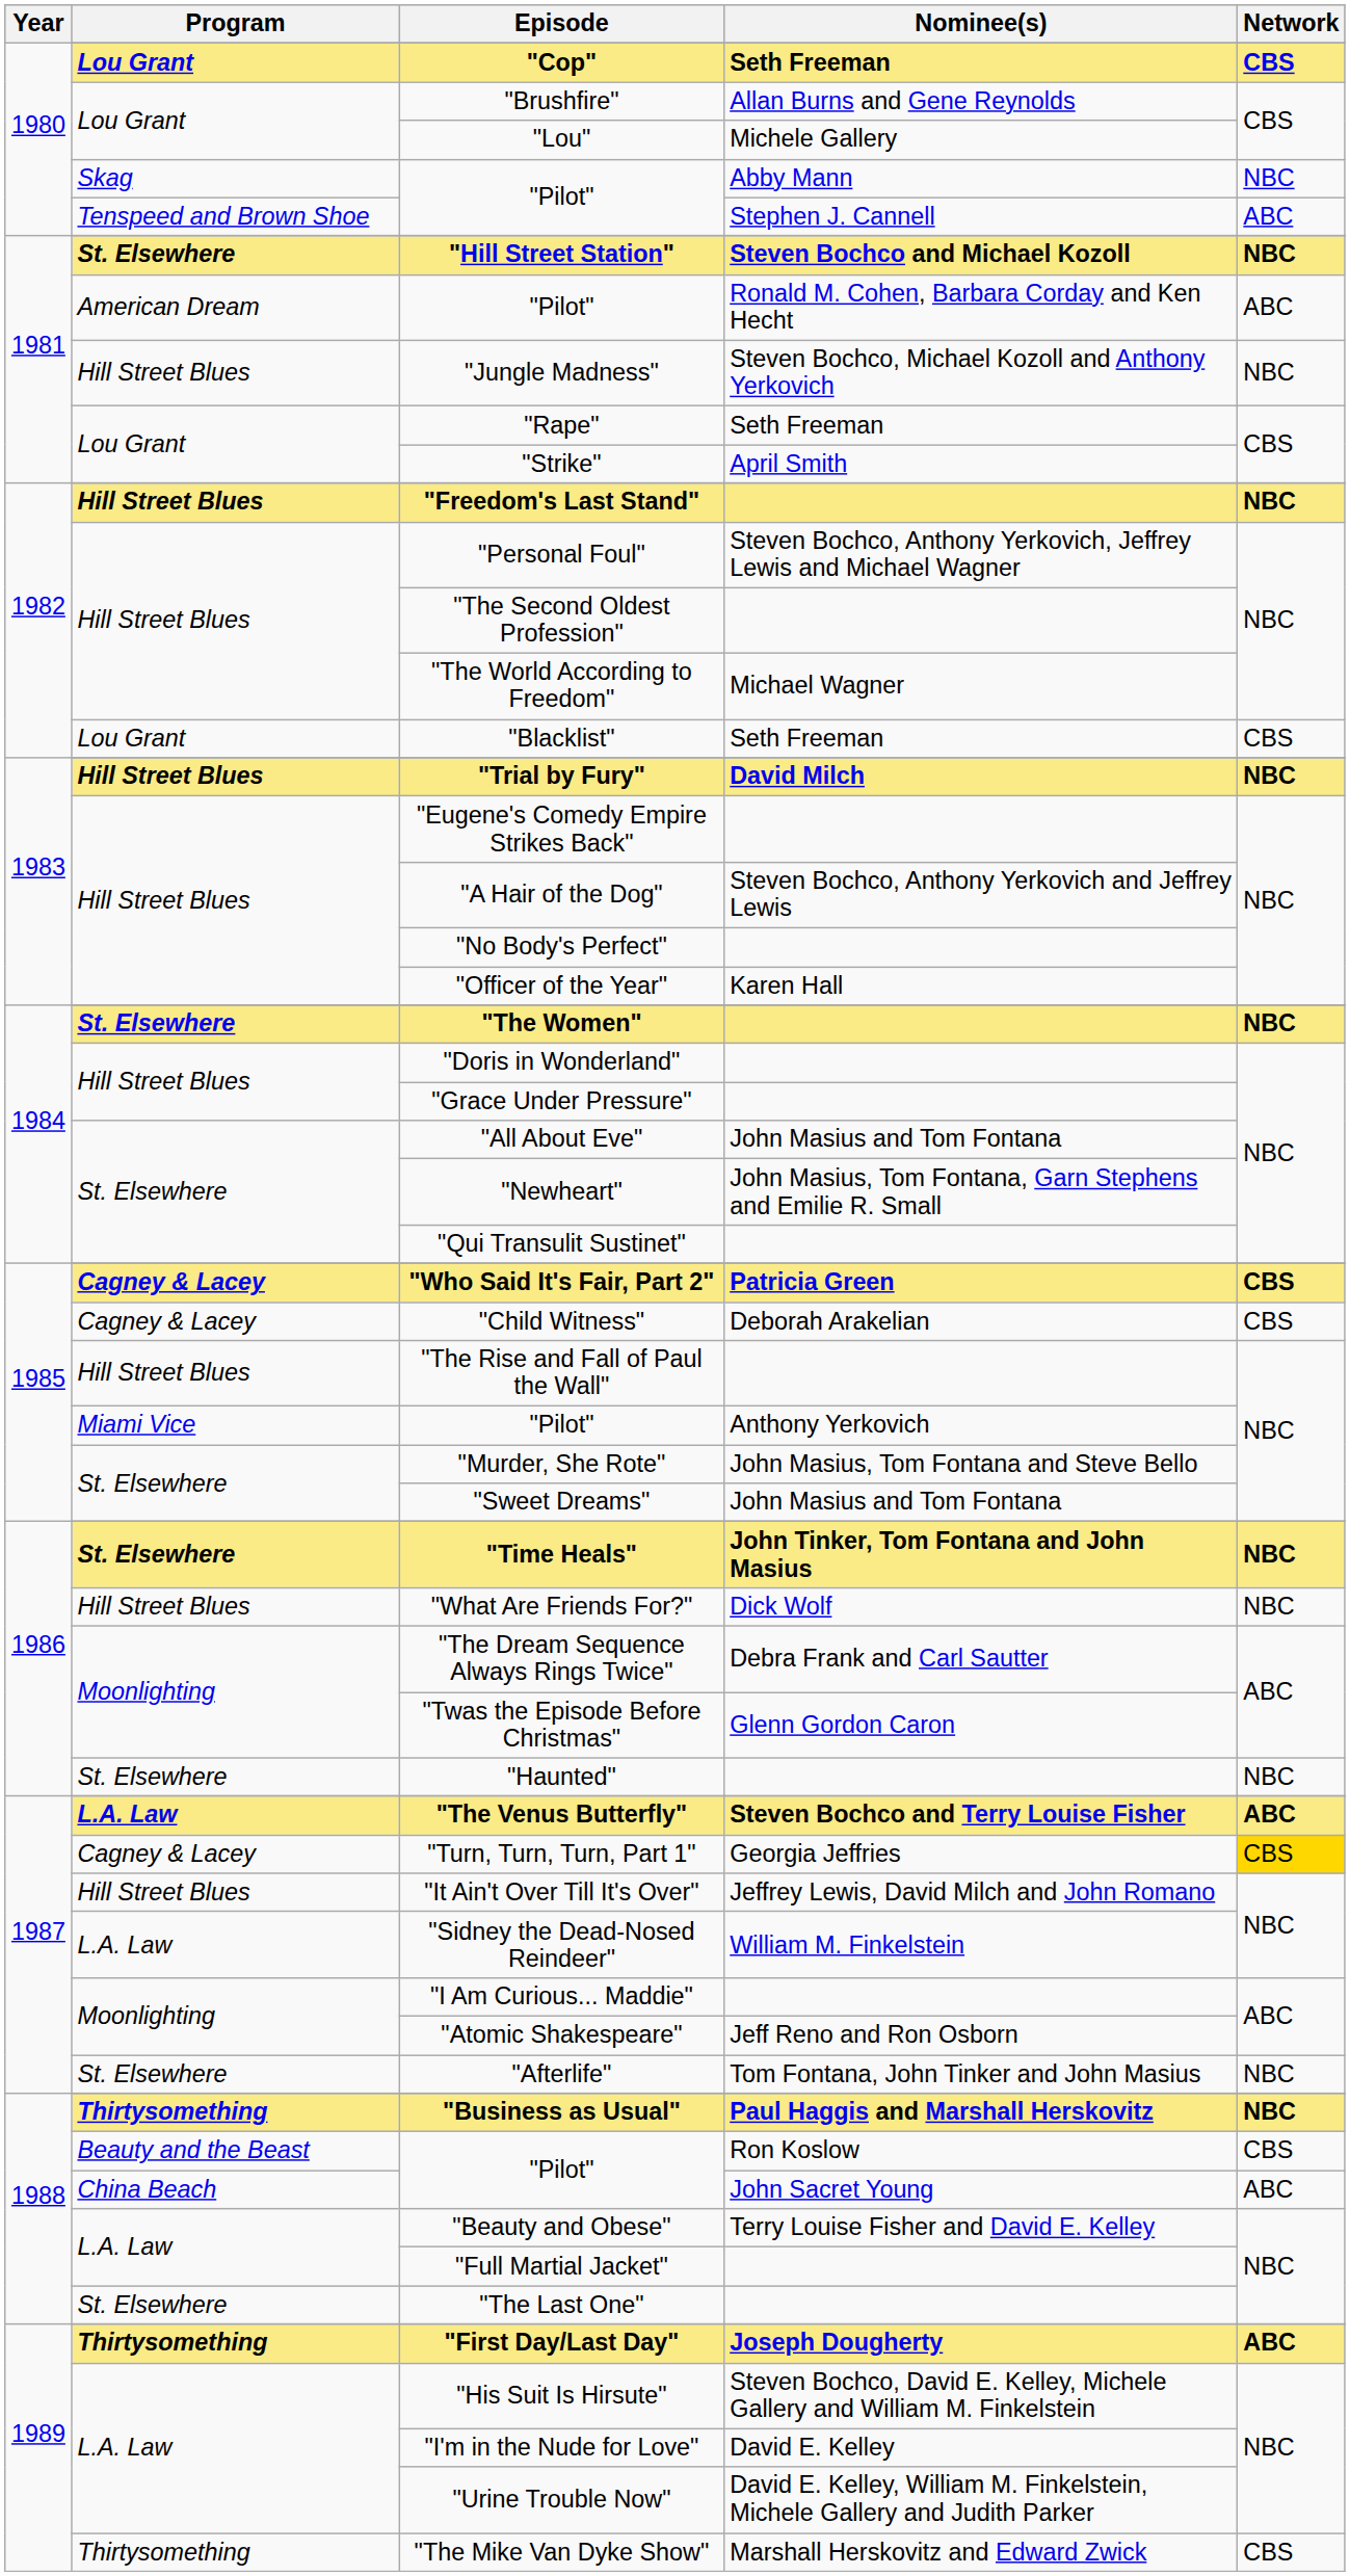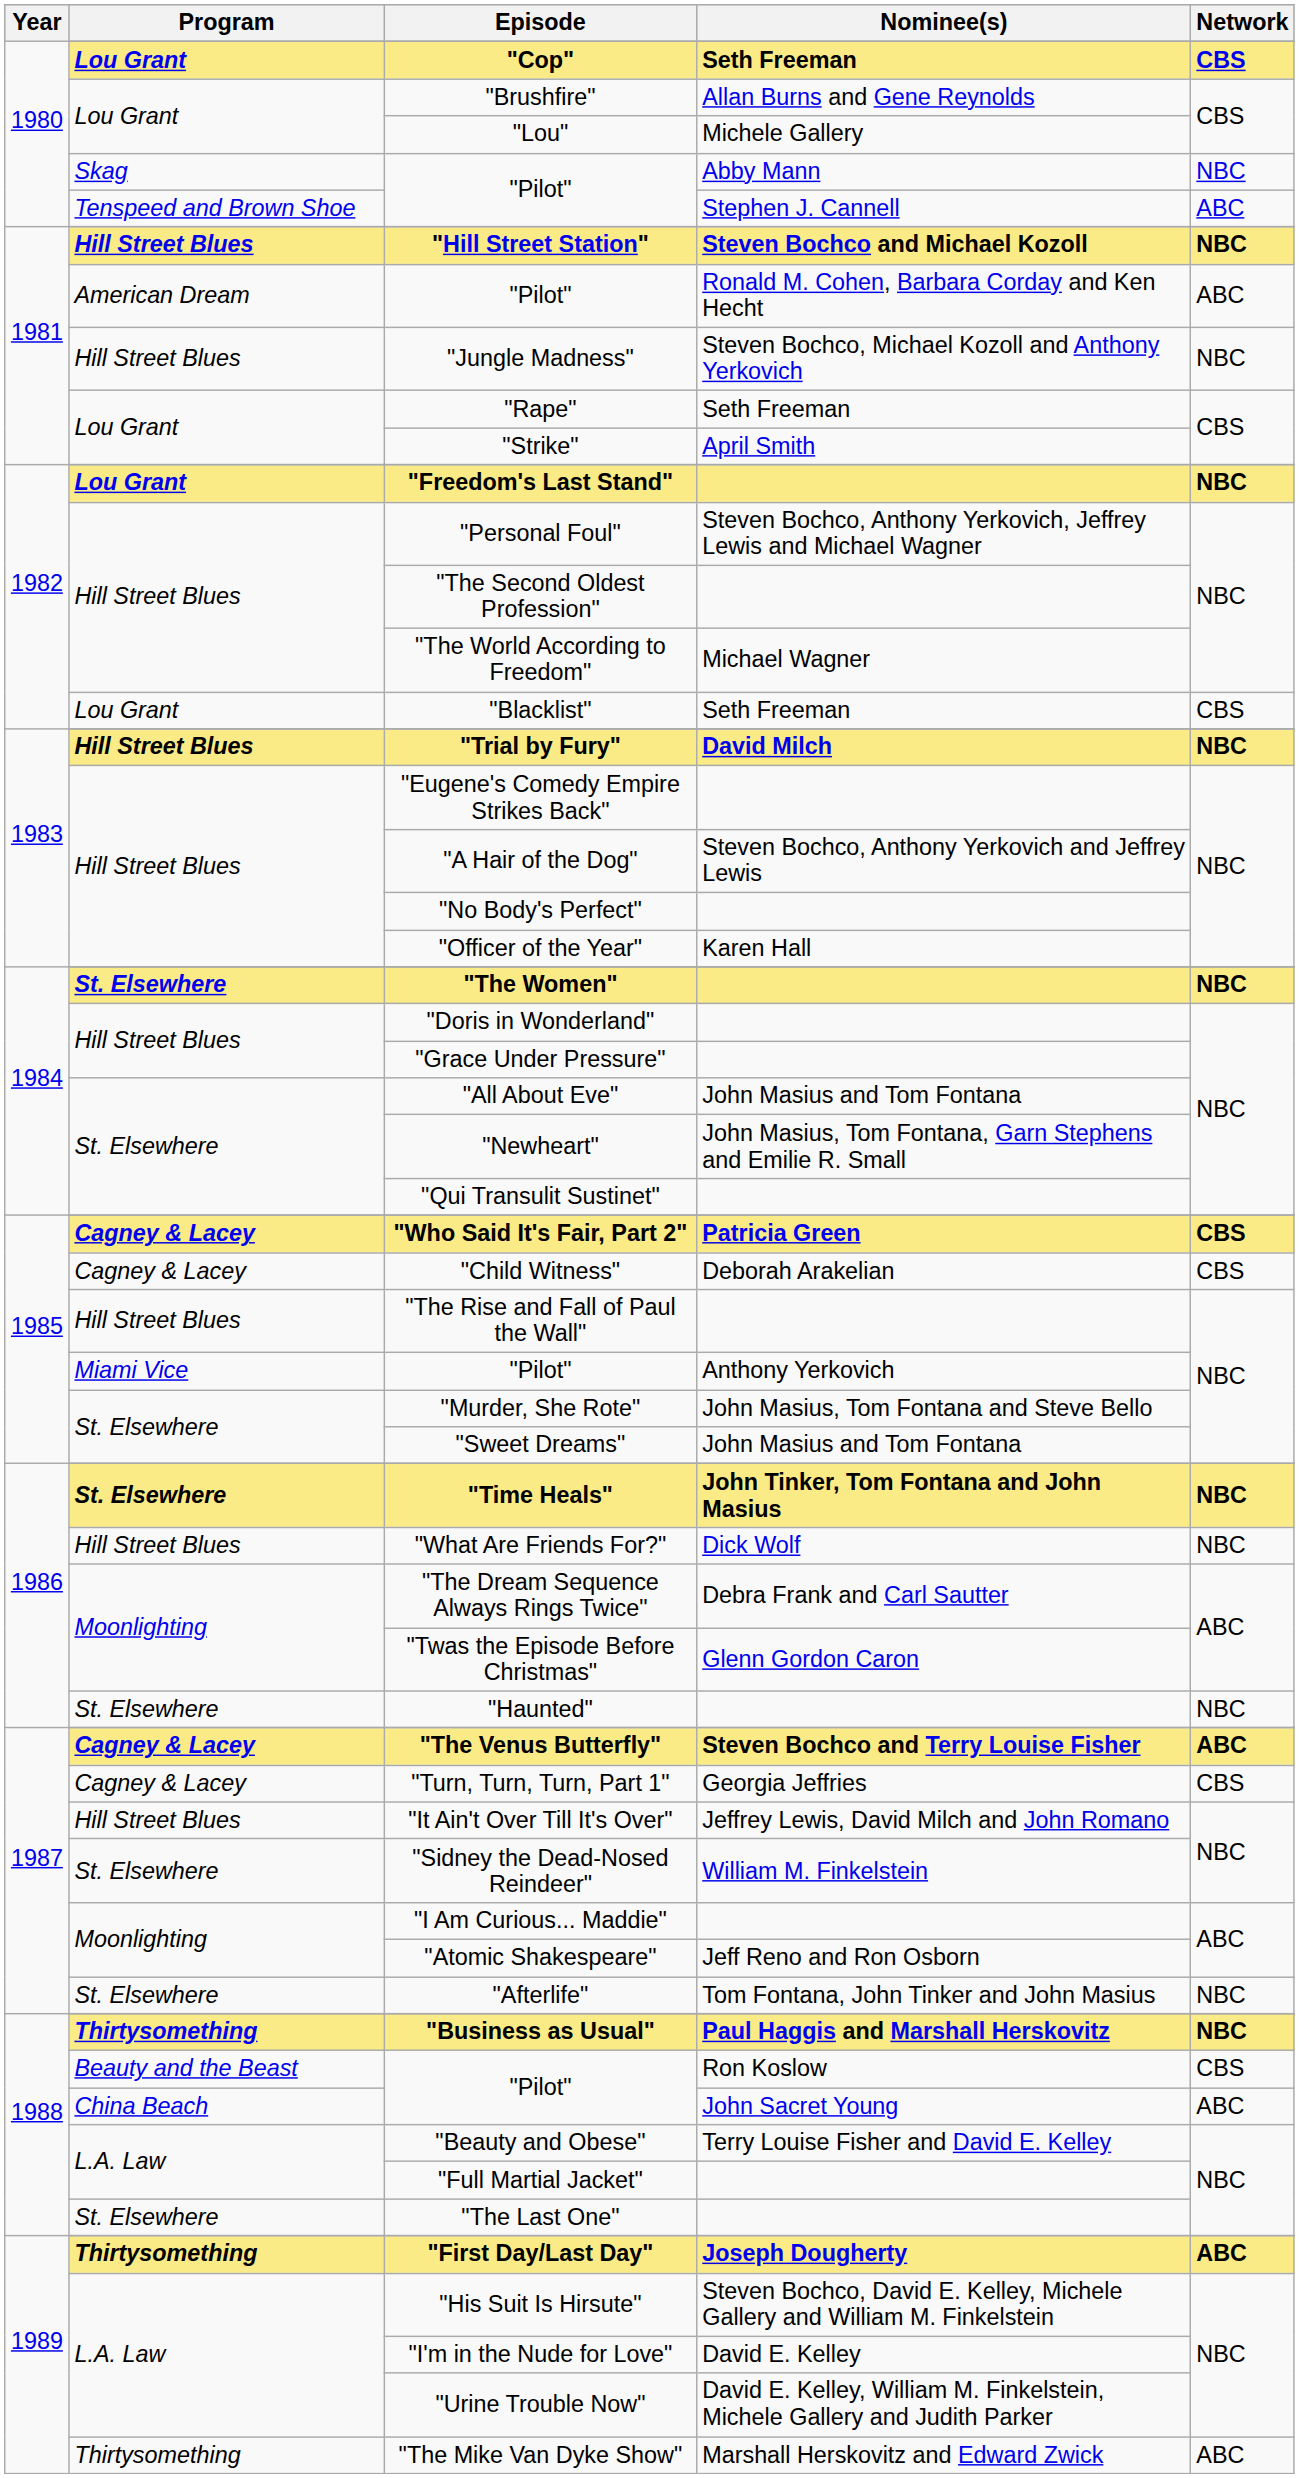"Hill Street Station" | Program: St. Elsewhere -> Hill Street Blues
"Freedom's Last Stand" | Program: Hill Street Blues -> Lou Grant
"The Venus Butterfly" | Program: L.A. Law -> Cagney & Lacey
"Turn, Turn, Turn, Part 1" | Network: gold background -> no background
"Sidney the Dead-Nosed Reindeer" | Program: L.A. Law -> St. Elsewhere
"The Mike Van Dyke Show" | Network: CBS -> ABC
